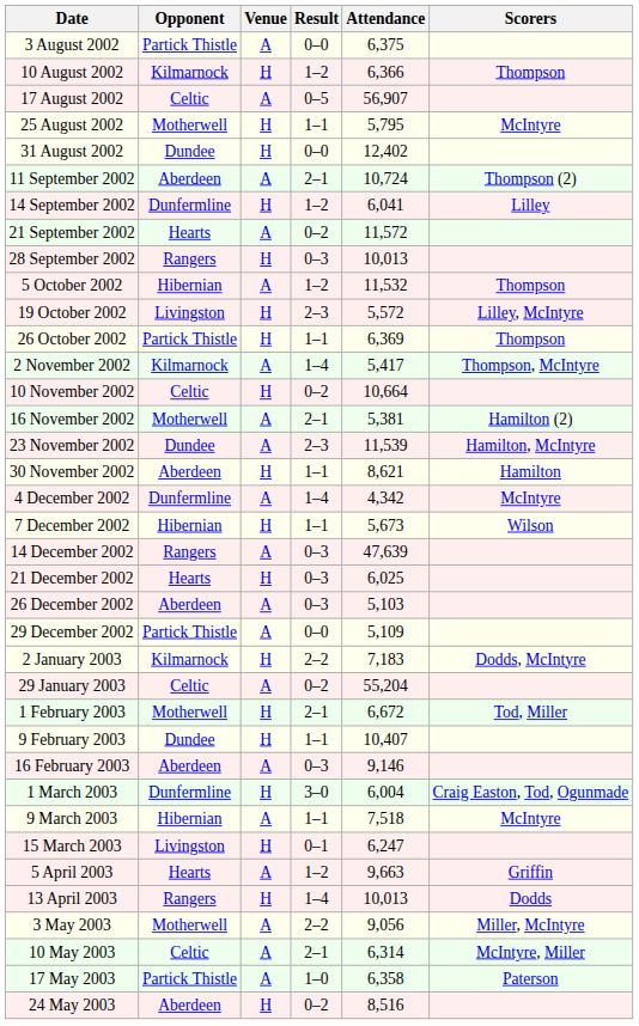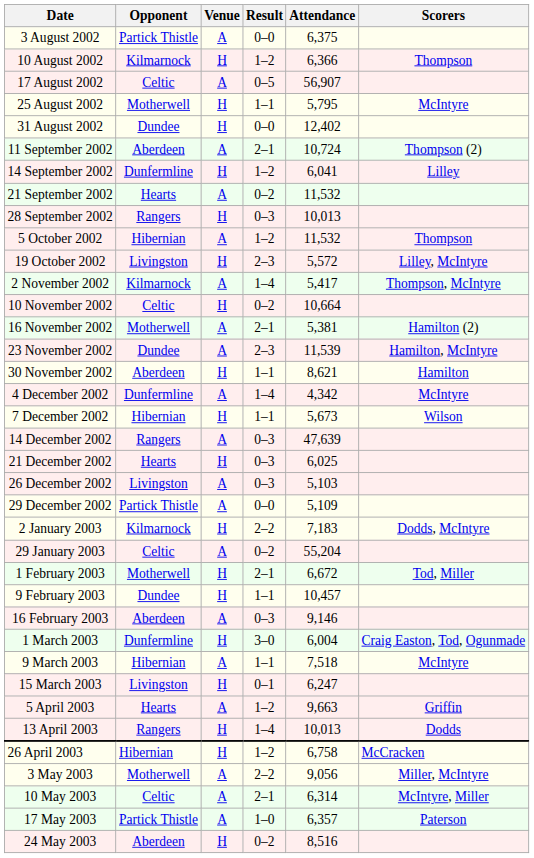21 September 2002 | Attendance: 11,572 -> 11,532
- row: 26 October 2002 | Partick Thistle | H | 1–1 | 6,369 | Thompson
26 December 2002 | Opponent: Aberdeen -> Livingston
9 February 2003 | Attendance: 10,407 -> 10,457
+ row: 26 April 2003 | Hibernian | H | 1–2 | 6,758 | McCracken
17 May 2003 | Attendance: 6,358 -> 6,357
